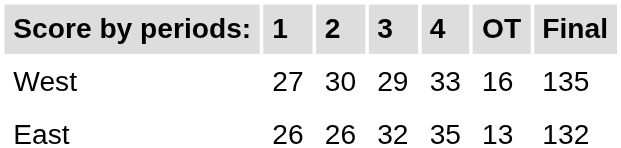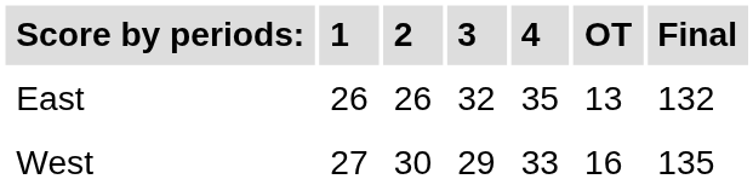rows swapped: East <-> West
